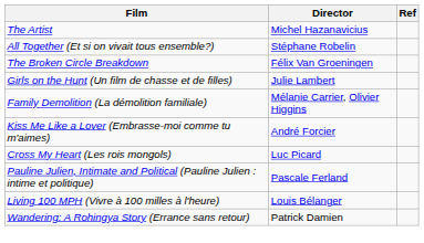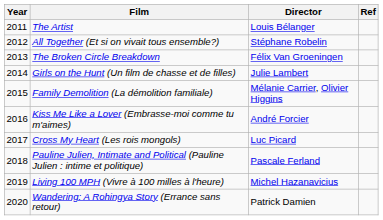+ column: Year | 2011 | 2012 | 2013 | 2014 | 2015 | 2016 | 2017 | 2018 | 2019 | 2020
The Artist | Director: Michel Hazanavicius -> Louis Bélanger
Living 100 MPH (Vivre à 100 milles à l'heure) | Director: Louis Bélanger -> Michel Hazanavicius
